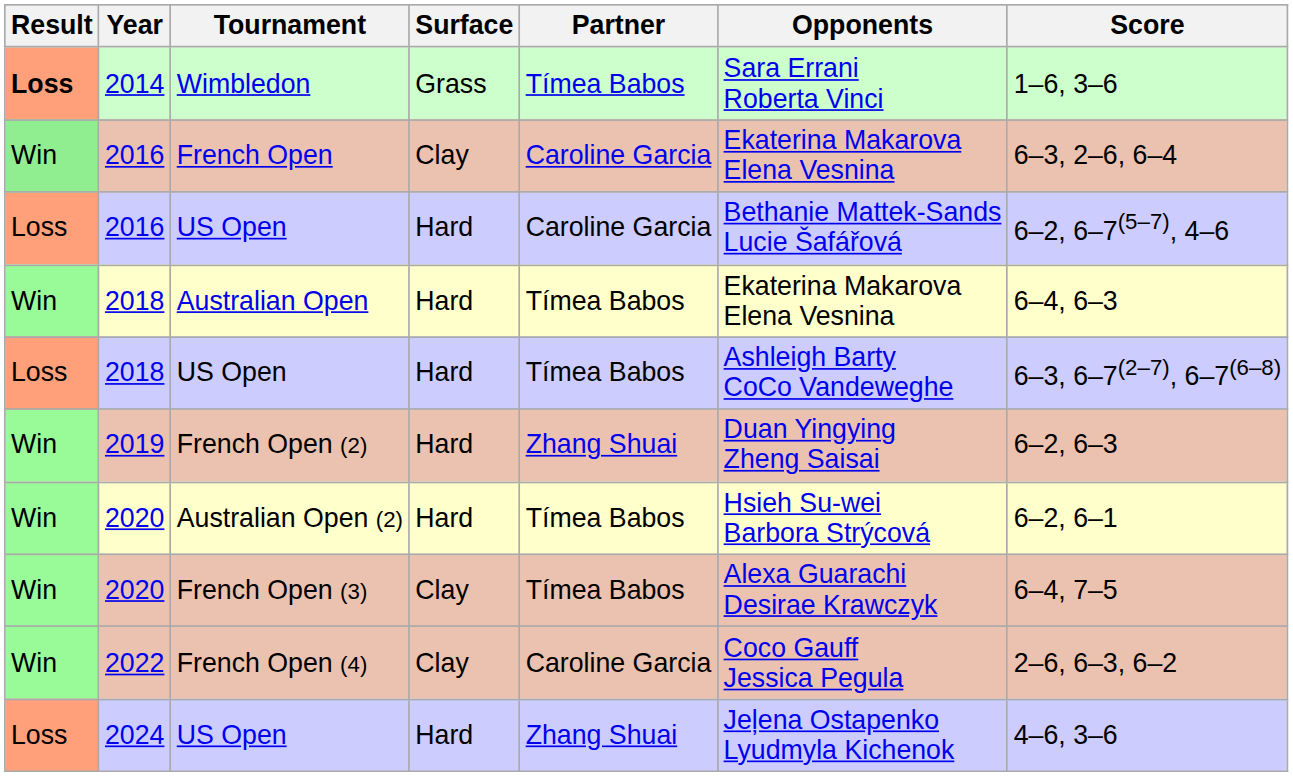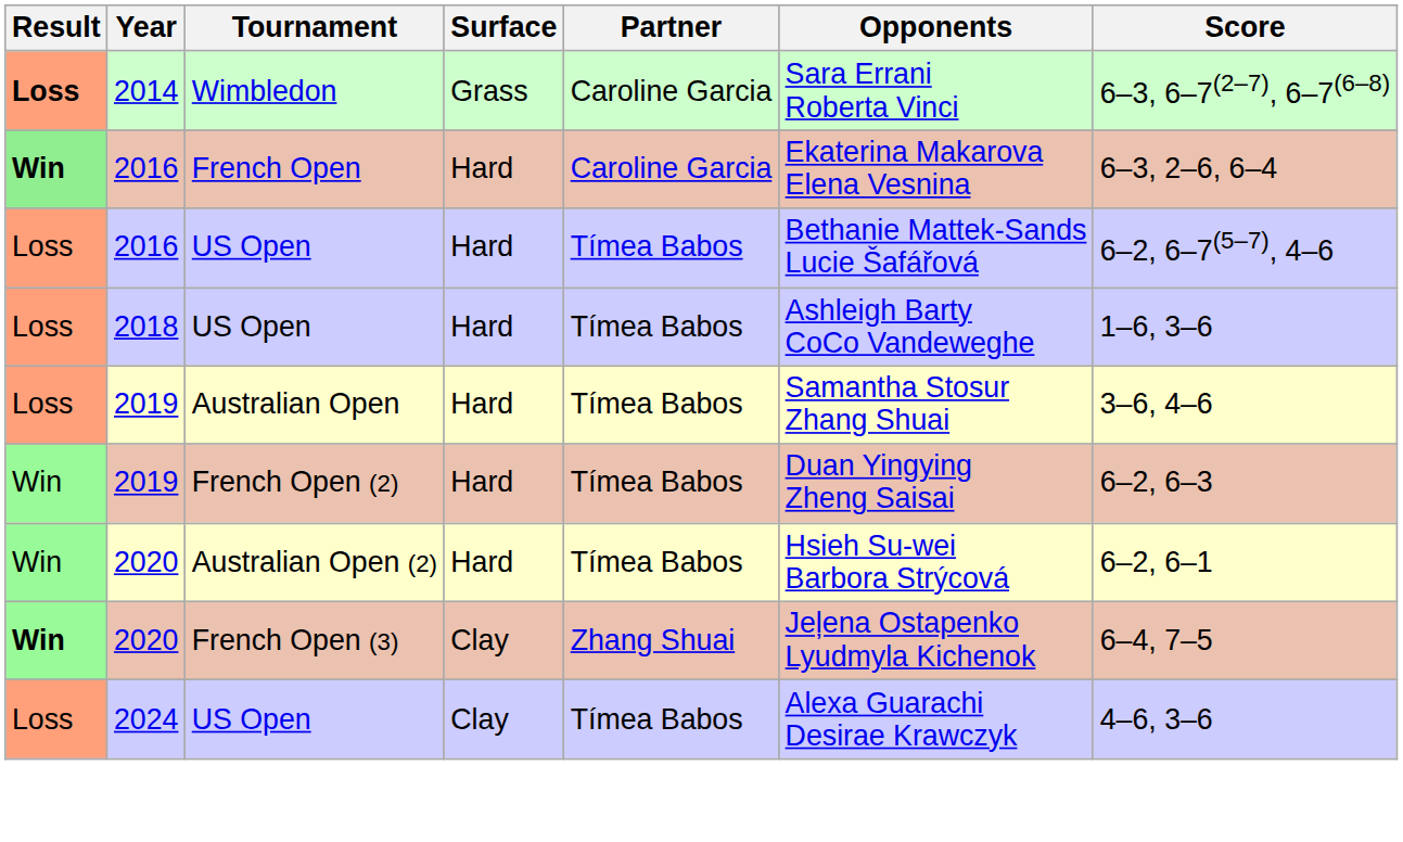Wimbledon | Partner: Tímea Babos -> Caroline Garcia
Wimbledon | Score: 1–6, 3–6 -> 6–3, 6–7(2–7), 6–7(6–8)
French Open | Result: normal -> bold
French Open | Surface: Clay -> Hard
2016 / US Open | Partner: Caroline Garcia -> Tímea Babos
- row: Win | 2018 | Australian Open | Hard | Tímea Babos | Ekaterina Makarova Elena Vesnina | 6–4, 6–3
2018 / US Open | Score: 6–3, 6–7(2–7), 6–7(6–8) -> 1–6, 3–6
+ row: Loss | 2019 | Australian Open | Hard | Tímea Babos | Samantha Stosur Zhang Shuai | 3–6, 4–6
French Open (2) | Partner: Zhang Shuai -> Tímea Babos
French Open (3) | Result: normal -> bold
French Open (3) | Partner: Tímea Babos -> Zhang Shuai
French Open (3) | Opponents: Alexa Guarachi Desirae Krawczyk -> Jeļena Ostapenko Lyudmyla Kichenok
- row: Win | 2022 | French Open (4) | Clay | Caroline Garcia | Coco Gauff Jessica Pegula | 2–6, 6–3, 6–2
2024 / US Open | Surface: Hard -> Clay
2024 / US Open | Partner: Zhang Shuai -> Tímea Babos
2024 / US Open | Opponents: Jeļena Ostapenko Lyudmyla Kichenok -> Alexa Guarachi Desirae Krawczyk
